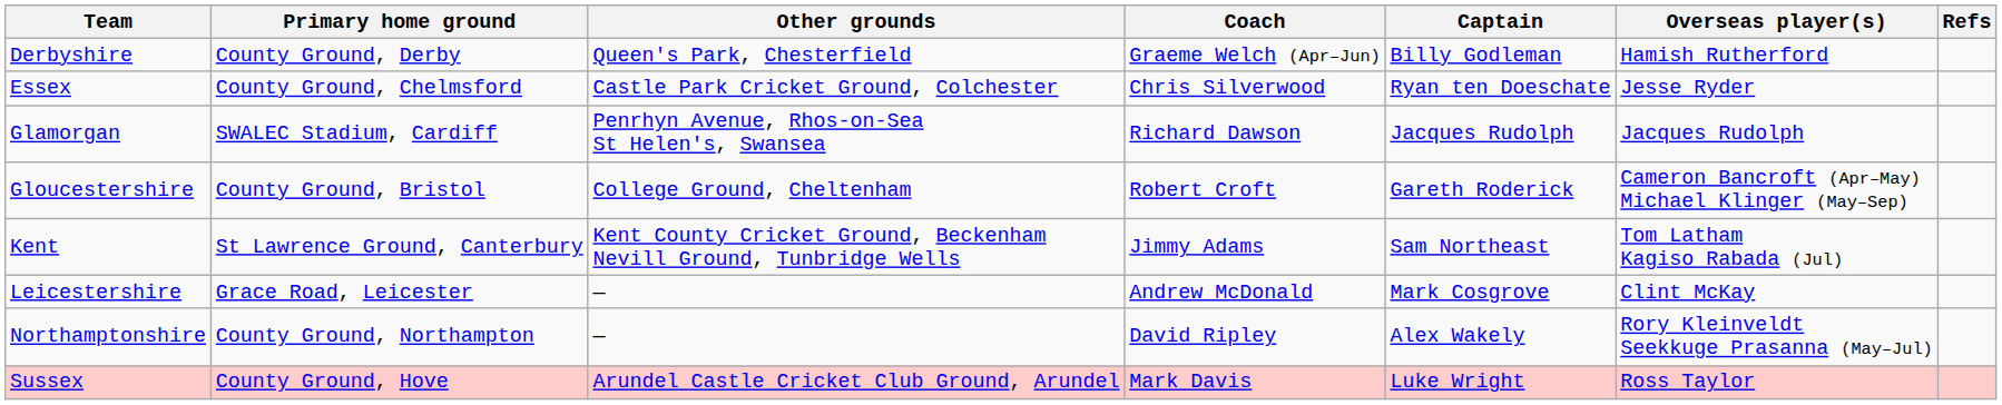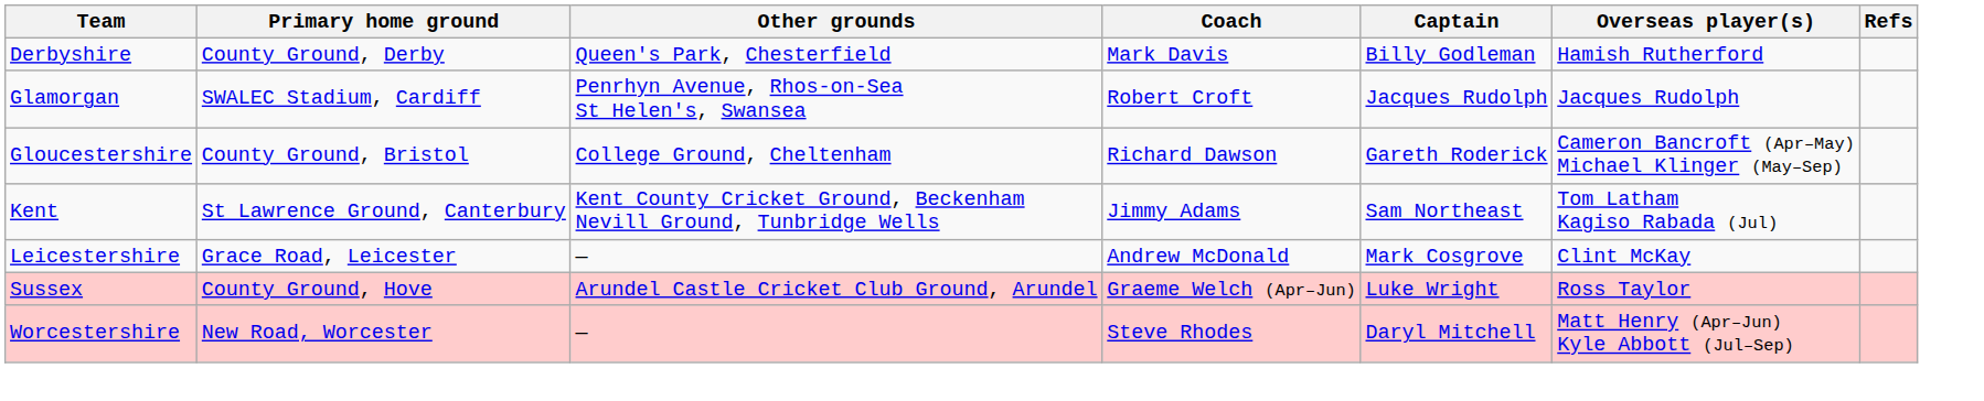Derbyshire | Coach: Graeme Welch (Apr–Jun) -> Mark Davis
- row: Essex | County Ground, Chelmsford | Castle Park Cricket Ground, Colchester | Chris Silverwood | Ryan ten Doeschate | Jesse Ryder
Glamorgan | Coach: Richard Dawson -> Robert Croft
Gloucestershire | Coach: Robert Croft -> Richard Dawson
- row: Northamptonshire | County Ground, Northampton | — | David Ripley | Alex Wakely | Rory Kleinveldt Seekkuge Prasanna (May–Jul)
Sussex | Coach: Mark Davis -> Graeme Welch (Apr–Jun)
+ row: Worcestershire | New Road, Worcester | — | Steve Rhodes | Daryl Mitchell | Matt Henry (Apr–Jun) Kyle Abbott (Jul–Sep)
